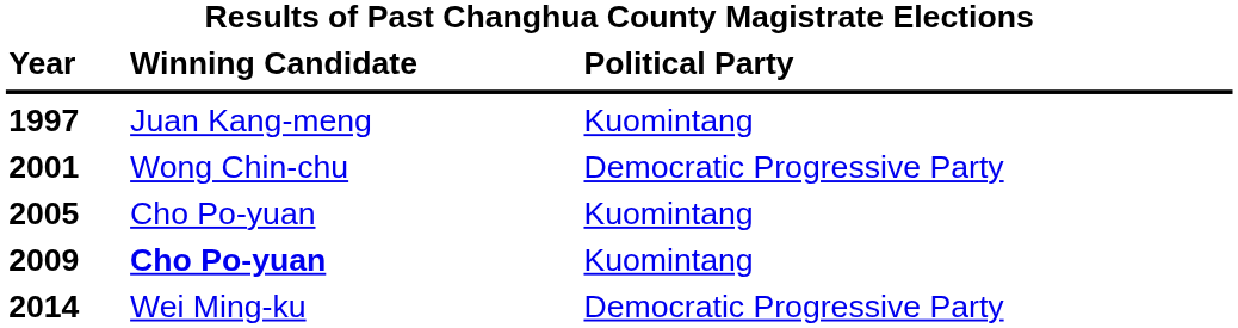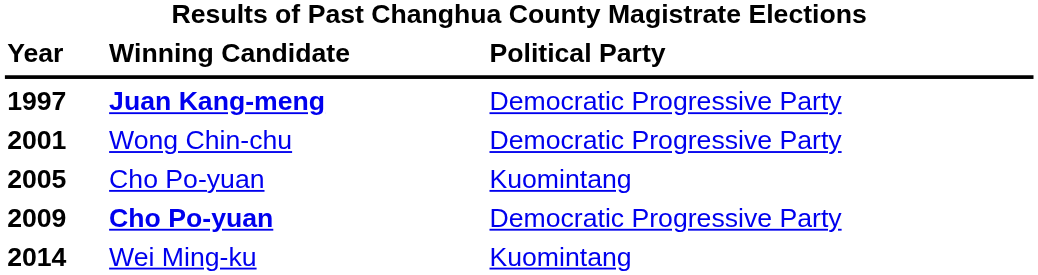1997 | column 2: normal -> bold
1997 | column 3: Kuomintang -> Democratic Progressive Party
2009 | column 3: Kuomintang -> Democratic Progressive Party
2014 | column 3: Democratic Progressive Party -> Kuomintang
